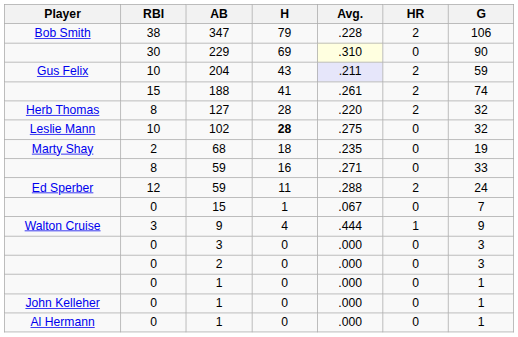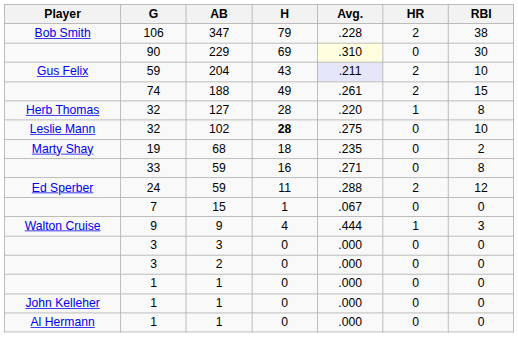columns swapped: G <-> RBI
188 | H: 41 -> 49
127 | HR: 2 -> 1
